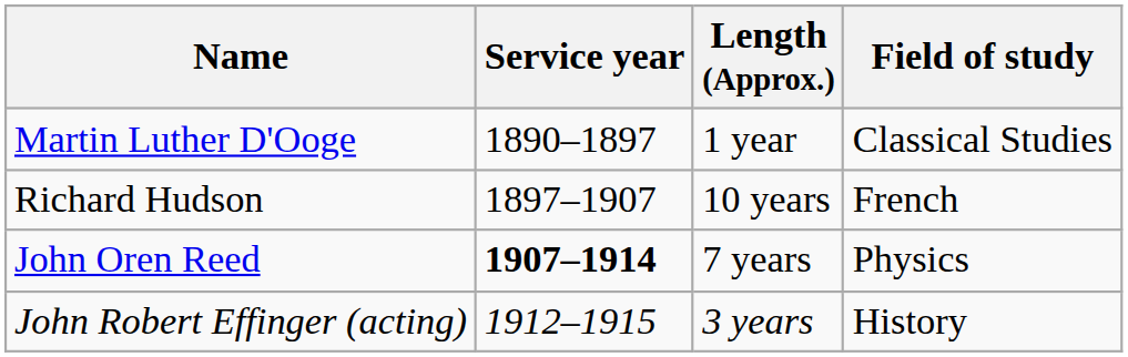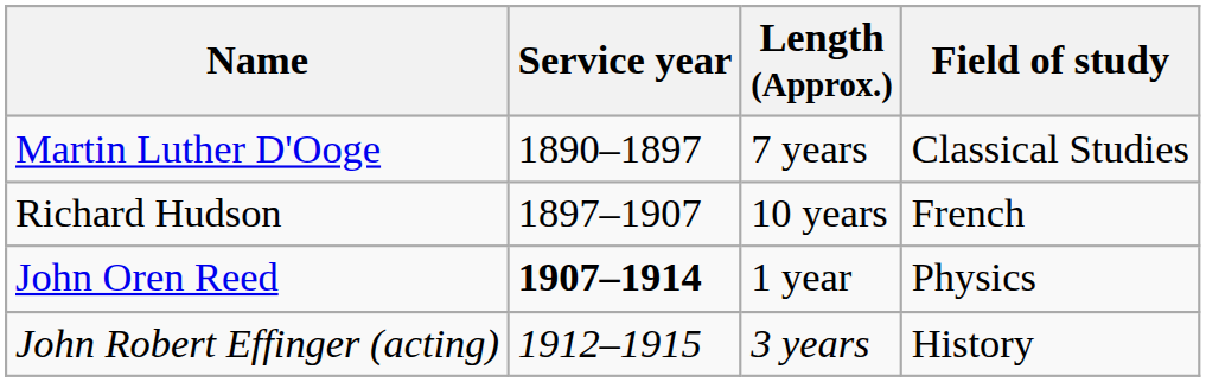Martin Luther D'Ooge | Length (Approx.): 1 year -> 7 years
John Oren Reed | Length (Approx.): 7 years -> 1 year
